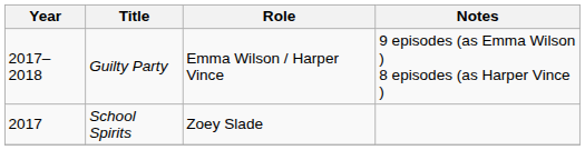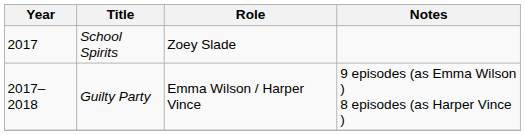rows swapped: Guilty Party <-> School Spirits
